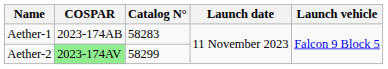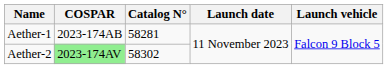Aether-1 | Catalog N°: 58283 -> 58281
Aether-2 | Catalog N°: 58299 -> 58302
